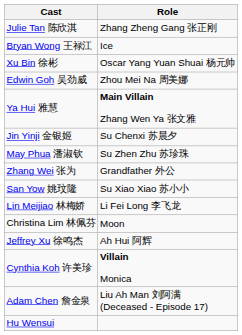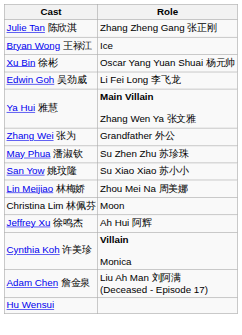Edwin Goh 吴劲威 | Role: Zhou Mei Na 周美娜 -> Li Fei Long 李飞龙
- row: Jin Yinji 金银姬 | Su Chenxi 苏晨夕
rows swapped: Zhang Wei 张为 <-> May Phua 潘淑钦
Lin Meijiao 林梅娇 | Role: Li Fei Long 李飞龙 -> Zhou Mei Na 周美娜
